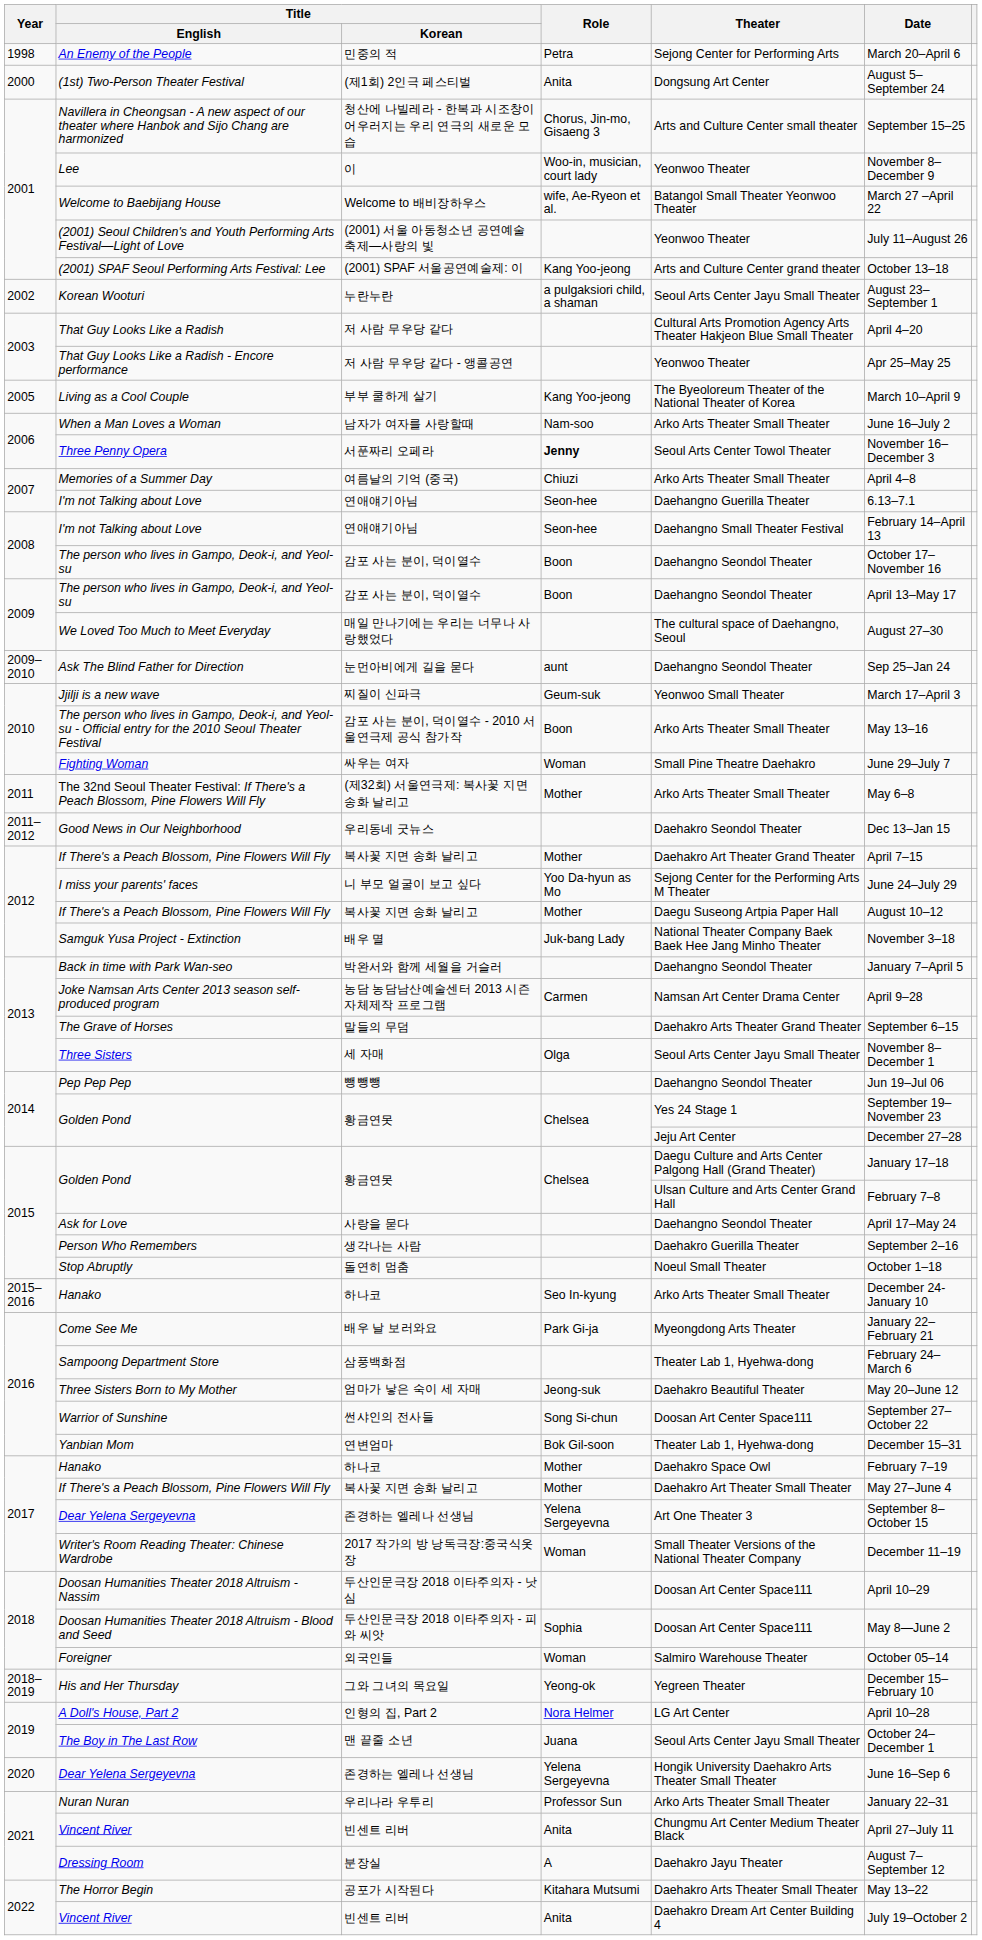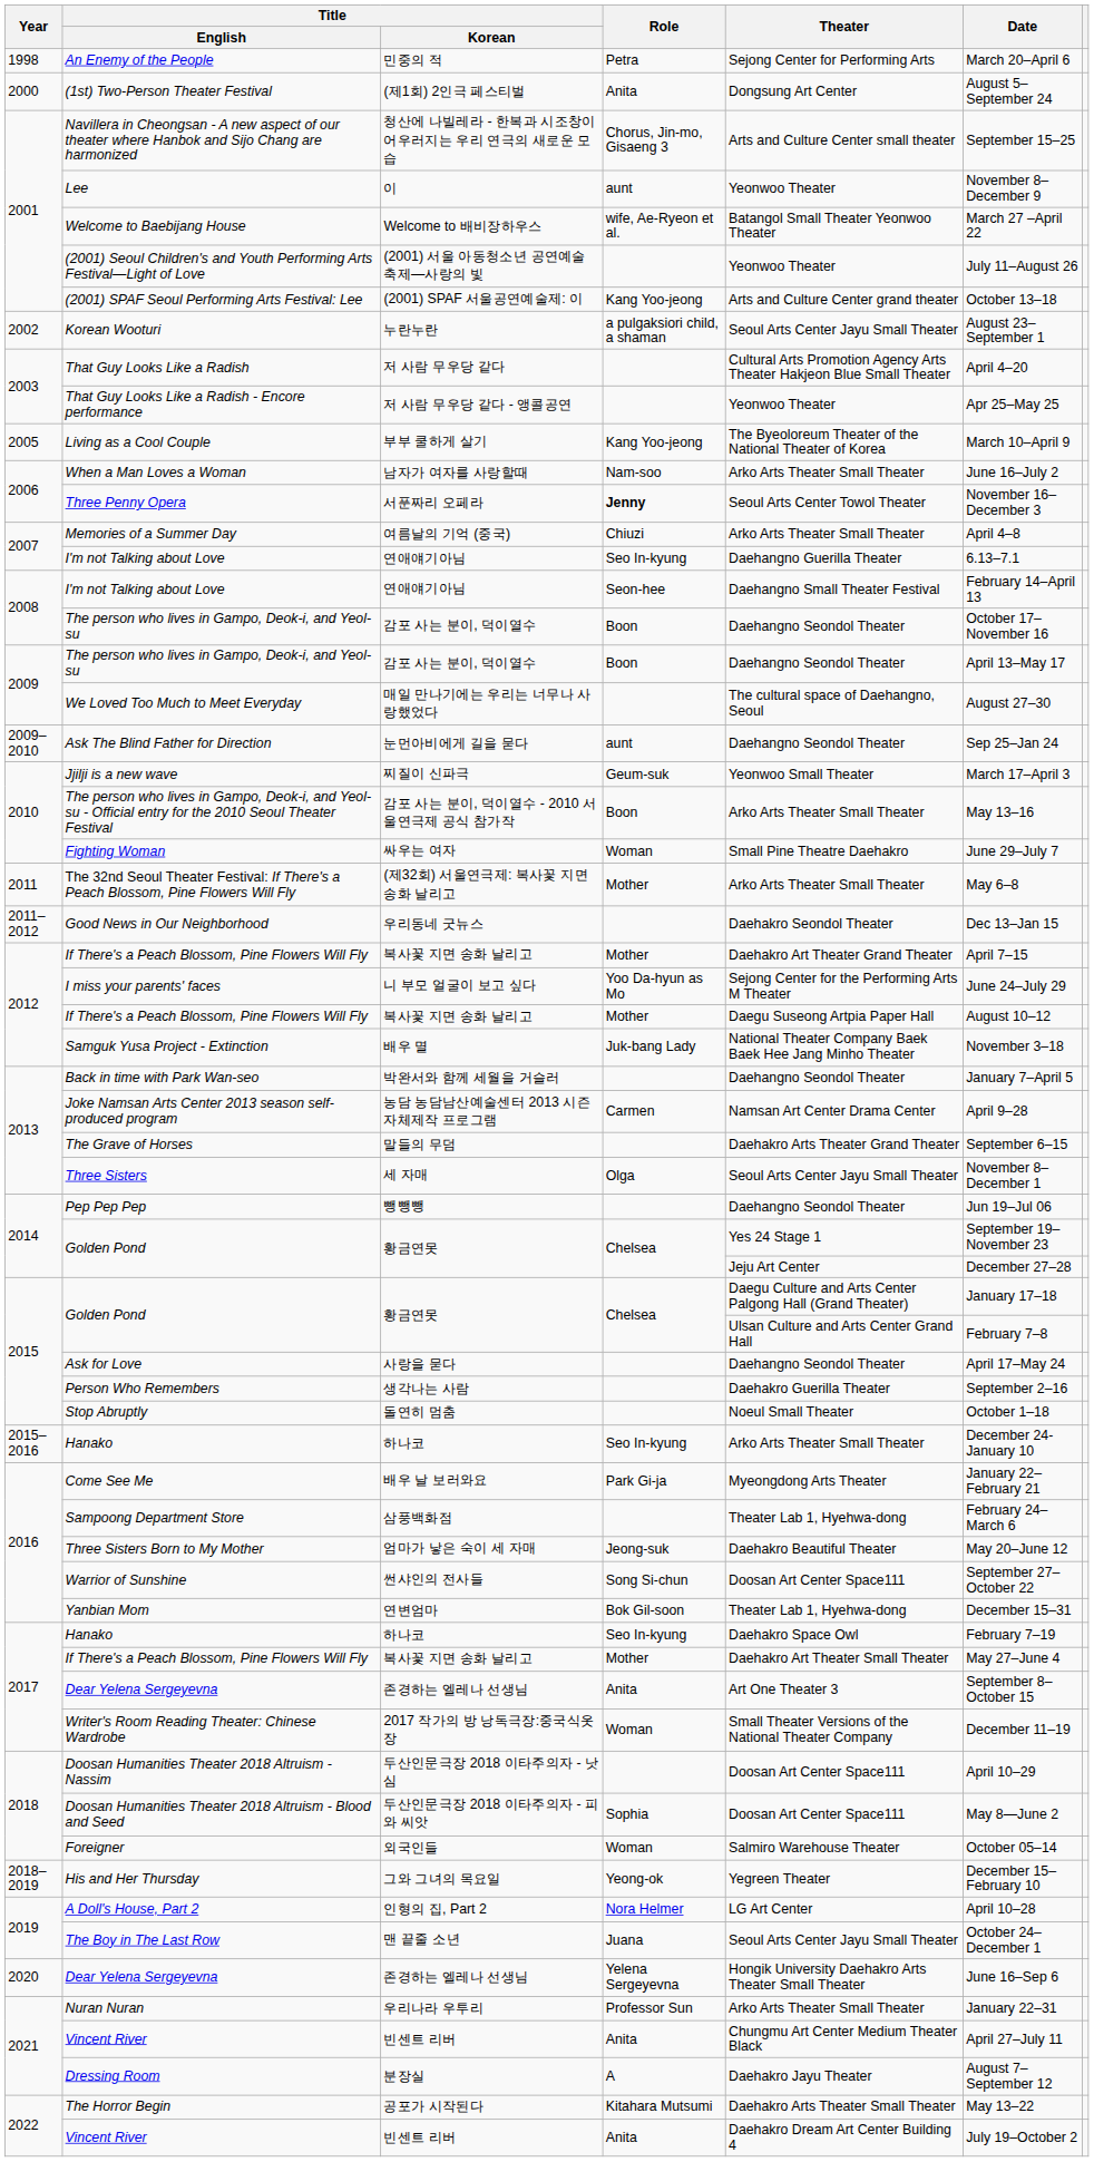Lee | Role: Woo-in, musician, court lady -> aunt
2007 / I'm not Talking about Love | Role: Seon-hee -> Seo In-kyung
2017 / Hanako | Role: Mother -> Seo In-kyung
2017 / Dear Yelena Sergeyevna | Role: Yelena Sergeyevna -> Anita
